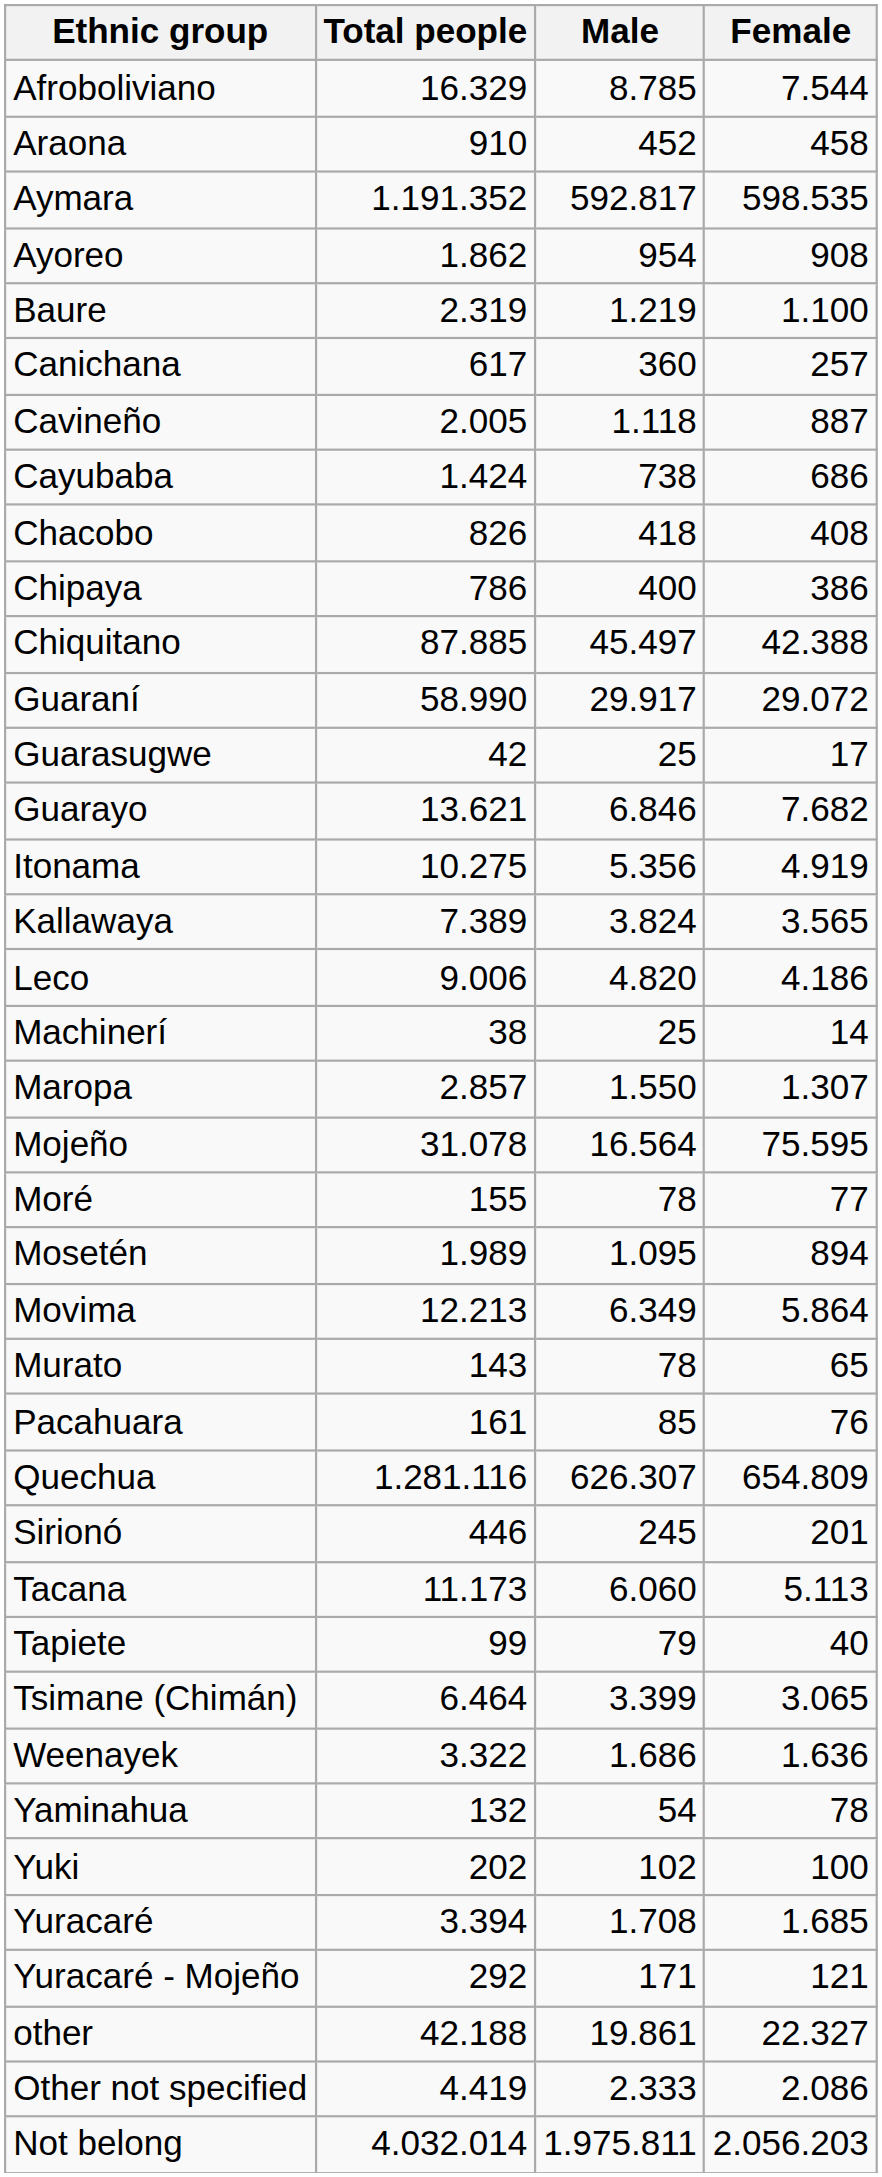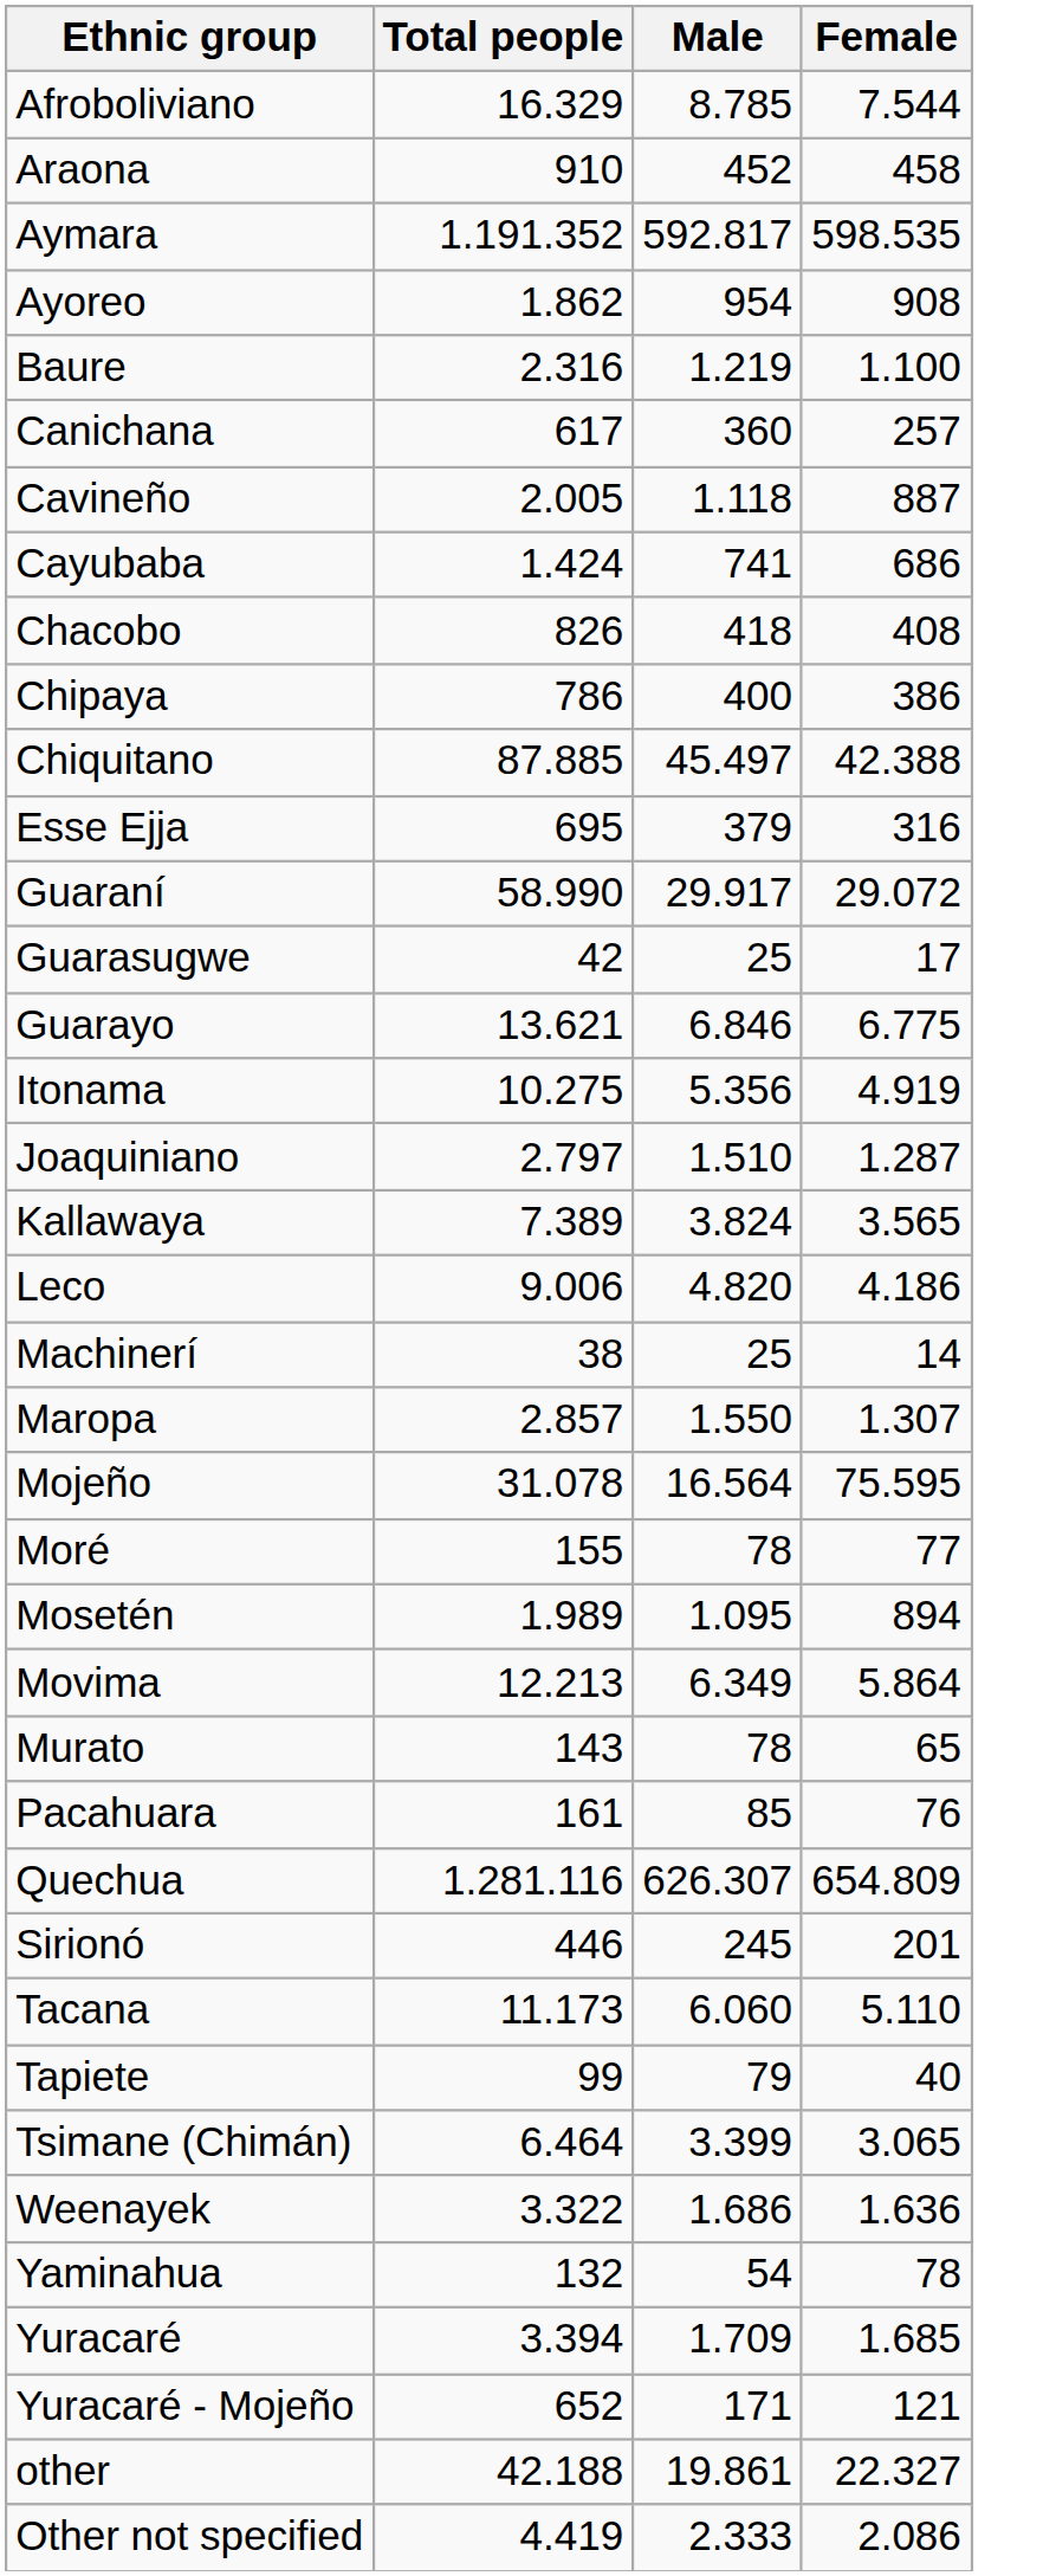Baure | Total people: 2.319 -> 2.316
Cayubaba | Male: 738 -> 741
+ row: Esse Ejja | 695 | 379 | 316
Guarayo | Female: 7.682 -> 6.775
+ row: Joaquiniano | 2.797 | 1.510 | 1.287
Tacana | Female: 5.113 -> 5.110
- row: Yuki | 202 | 102 | 100
Yuracaré | Male: 1.708 -> 1.709
Yuracaré - Mojeño | Total people: 292 -> 652
- row: Not belong | 4.032.014 | 1.975.811 | 2.056.203
